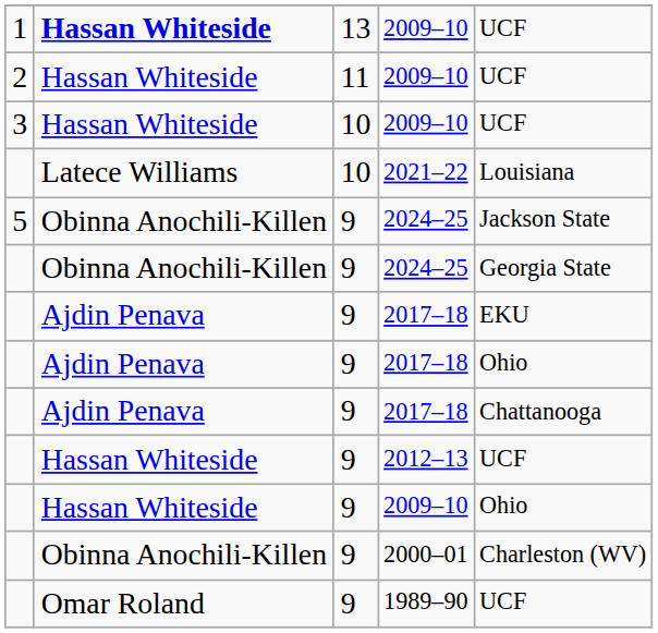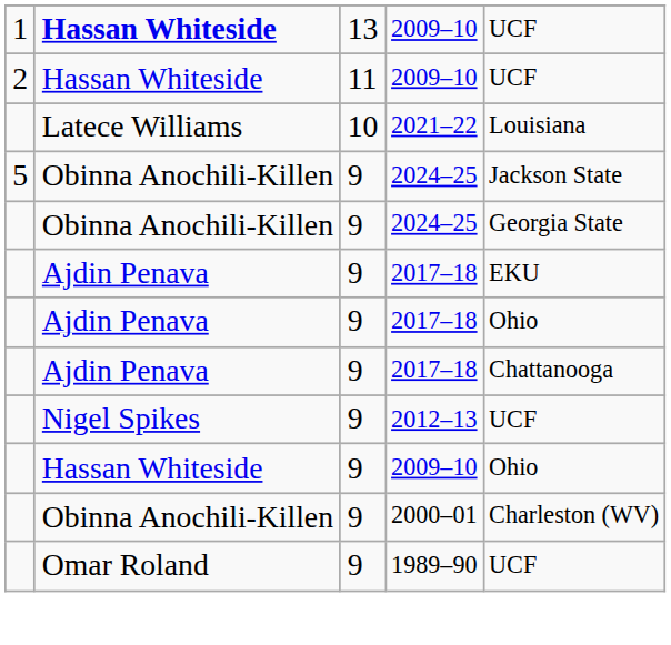- row: 3 | Hassan Whiteside | 10 | 2009–10 | UCF
2012–13 | column 2: Hassan Whiteside -> Nigel Spikes
